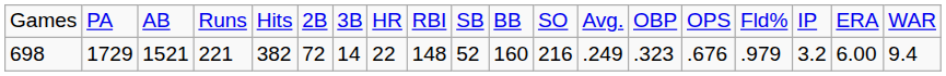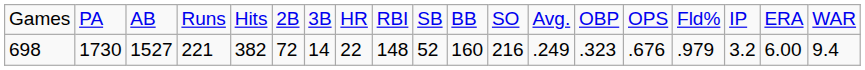698 | column 2: 1729 -> 1730
698 | column 3: 1521 -> 1527
